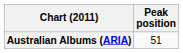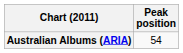Australian Albums (ARIA) | Peak position: 51 -> 54
